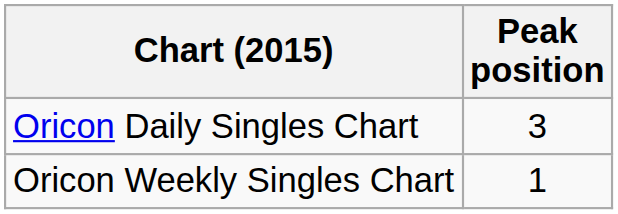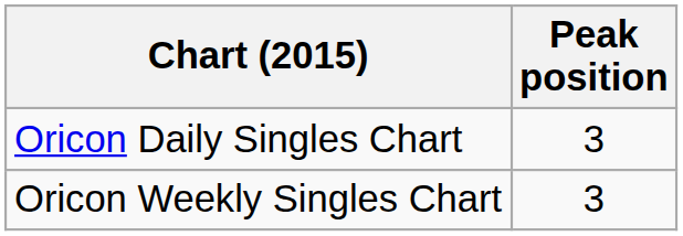Oricon Weekly Singles Chart | Peak position: 1 -> 3
